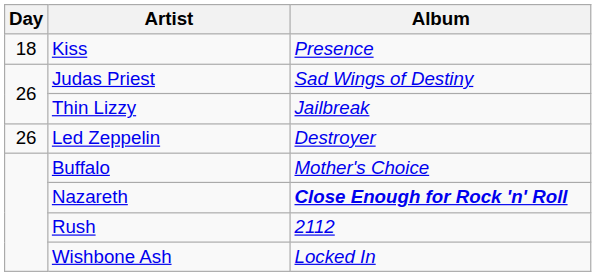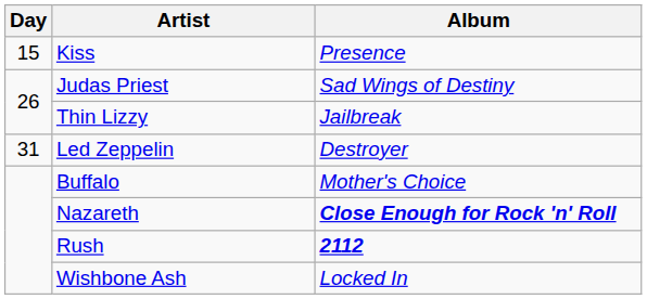Kiss | Day: 18 -> 15
Led Zeppelin | Day: 26 -> 31
Rush | Album: normal -> bold
